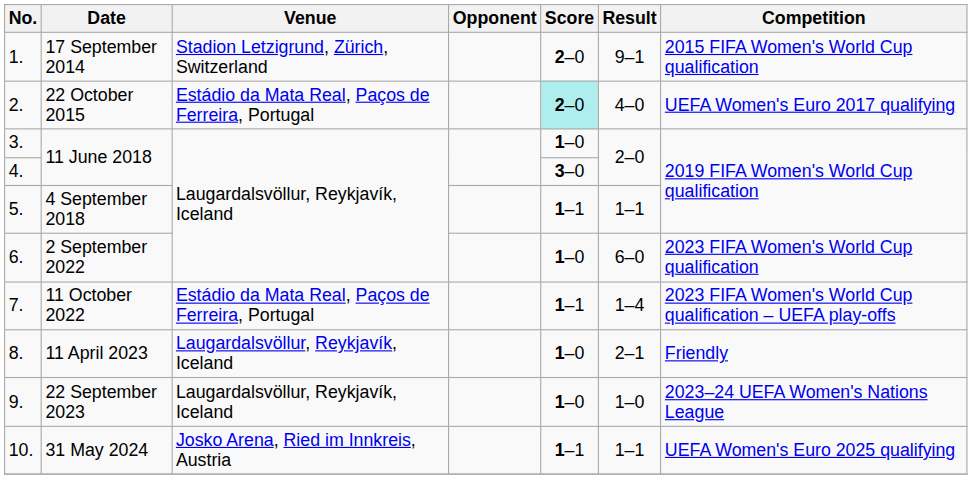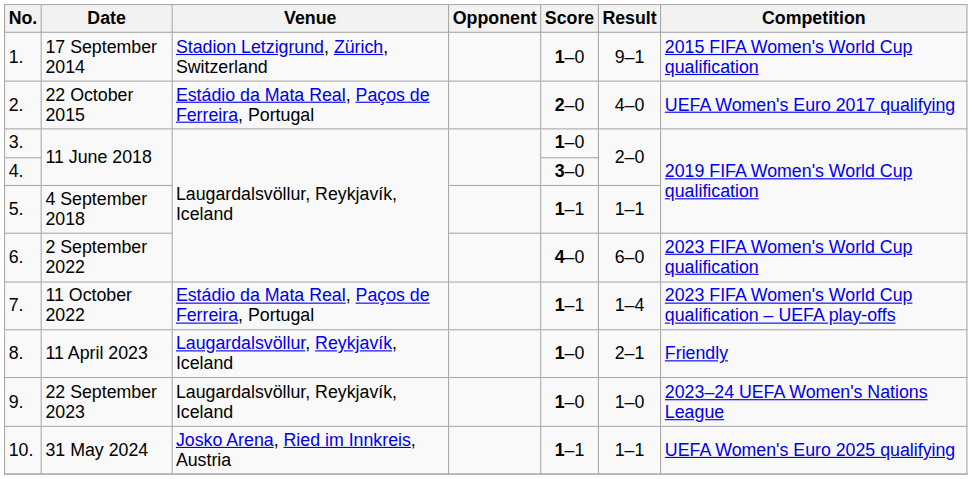17 September 2014 | Score: 2–0 -> 1–0
22 October 2015 | Score: paleturquoise background -> no background
2 September 2022 | Score: 1–0 -> 4–0
